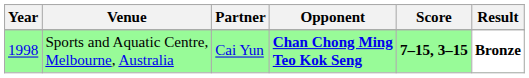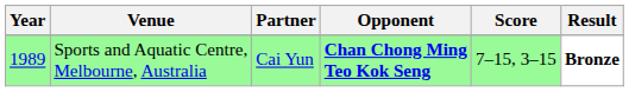Sports and Aquatic Centre, Melbourne, Australia | Year: 1998 -> 1989
Sports and Aquatic Centre, Melbourne, Australia | Score: bold -> normal
